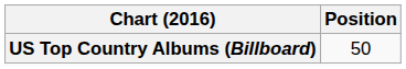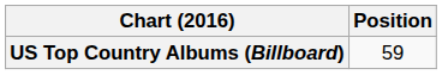US Top Country Albums (Billboard) | Position: 50 -> 59
